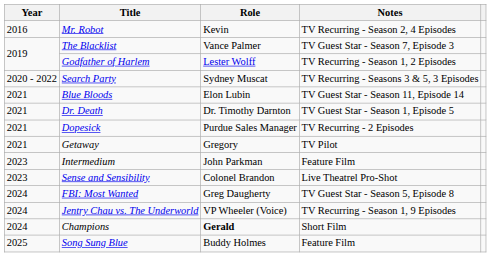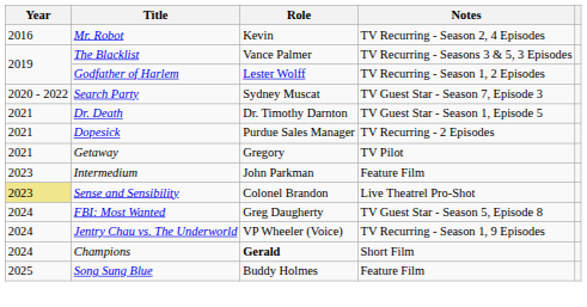The Blacklist | Notes: TV Guest Star - Season 7, Episode 3 -> TV Recurring - Seasons 3 & 5, 3 Episodes
Search Party | Notes: TV Recurring - Seasons 3 & 5, 3 Episodes -> TV Guest Star - Season 7, Episode 3
- row: 2021 | Blue Bloods | Elon Lubin | TV Guest Star - Season 11, Episode 14
Sense and Sensibility | Year: no background -> khaki background
